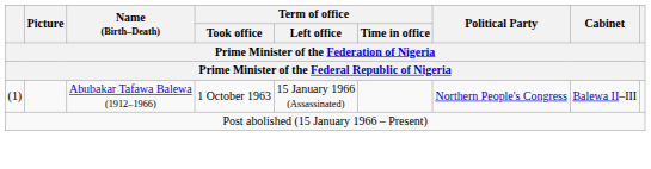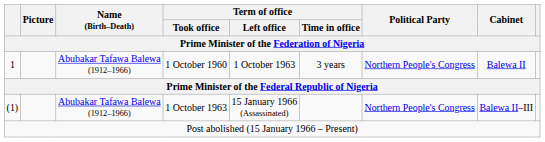+ row: 1 | Abubakar Tafawa Balewa (1912–1966) | 1 October 1960 | 1 October 1963 | 3 years | Northern People's Congress | Balewa II
